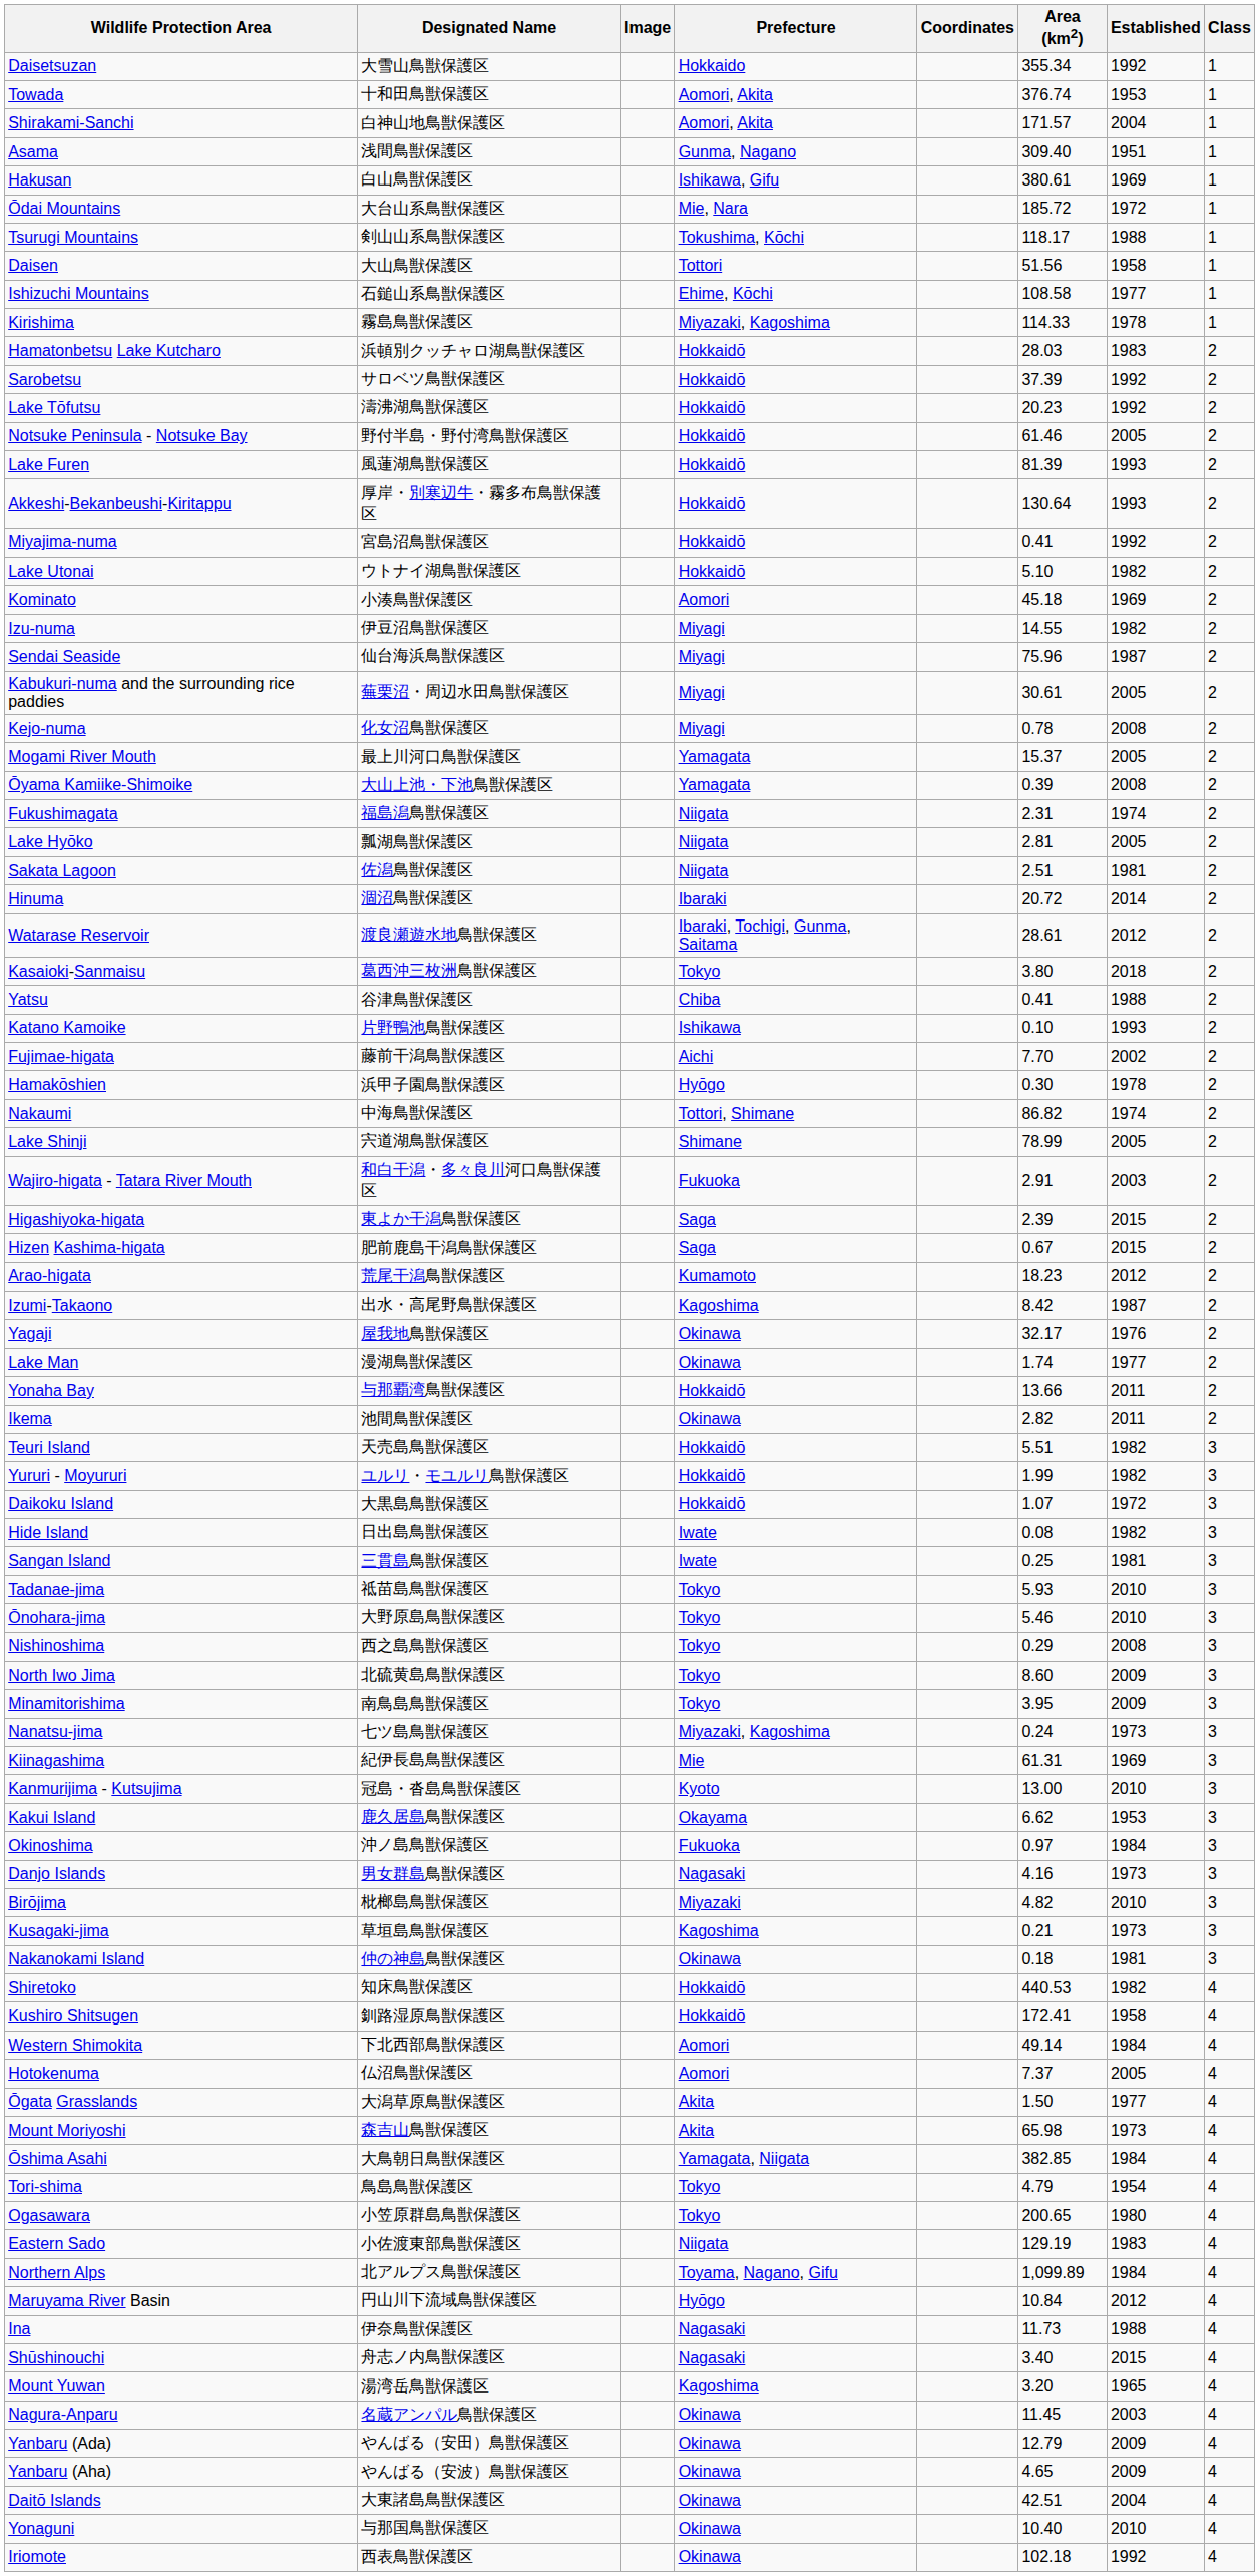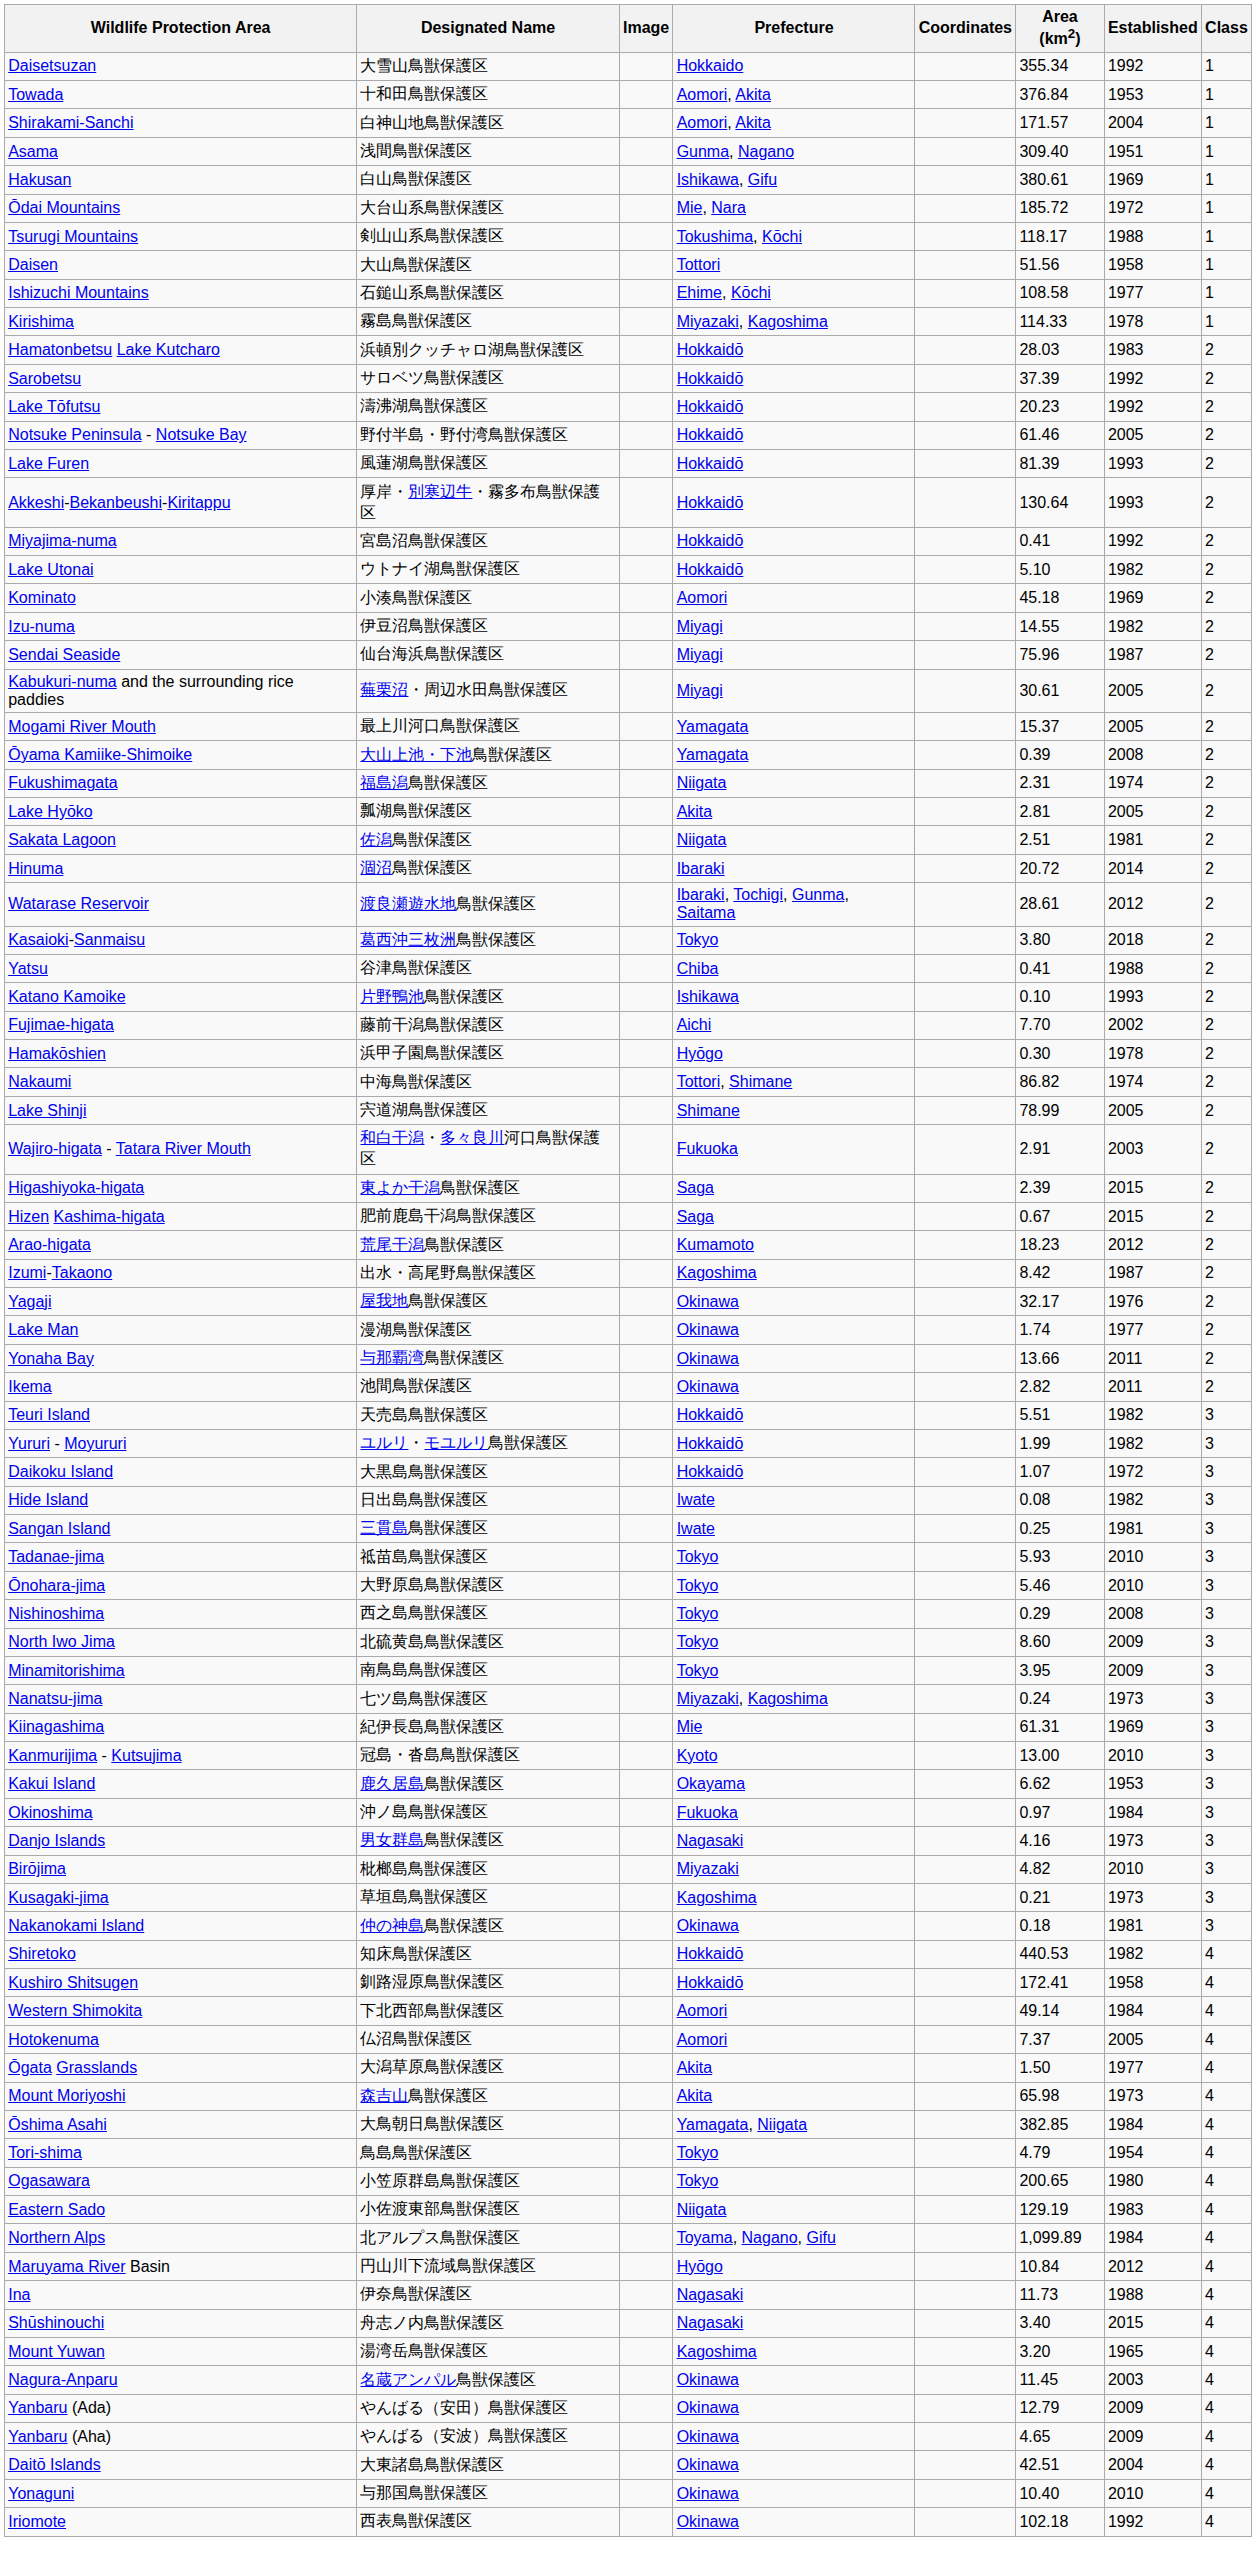Towada | Area (km2): 376.74 -> 376.84
- row: Kejo-numa | 化女沼鳥獣保護区 | Miyagi | 0.78 | 2008 | 2
Lake Hyōko | Prefecture: Niigata -> Akita
Yonaha Bay | Prefecture: Hokkaidō -> Okinawa
